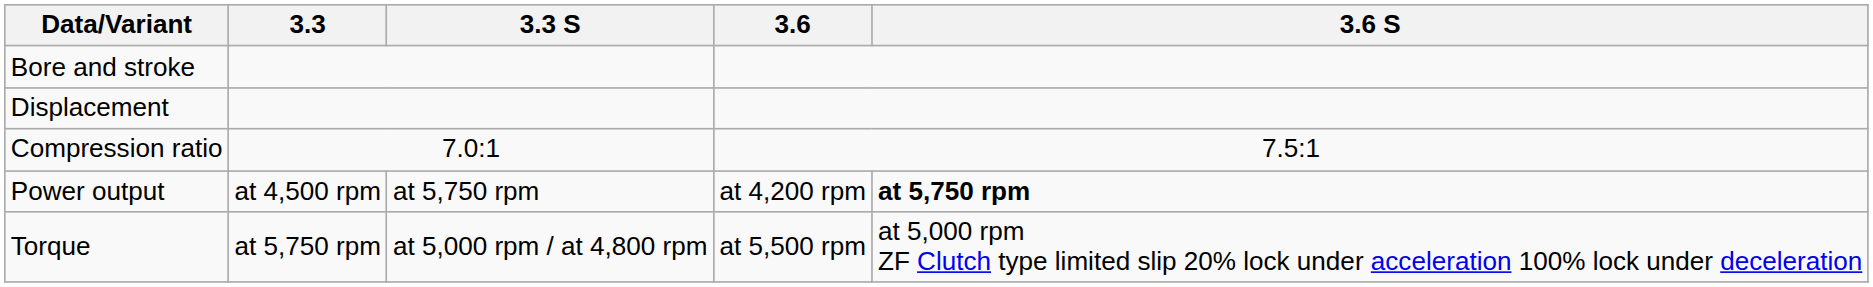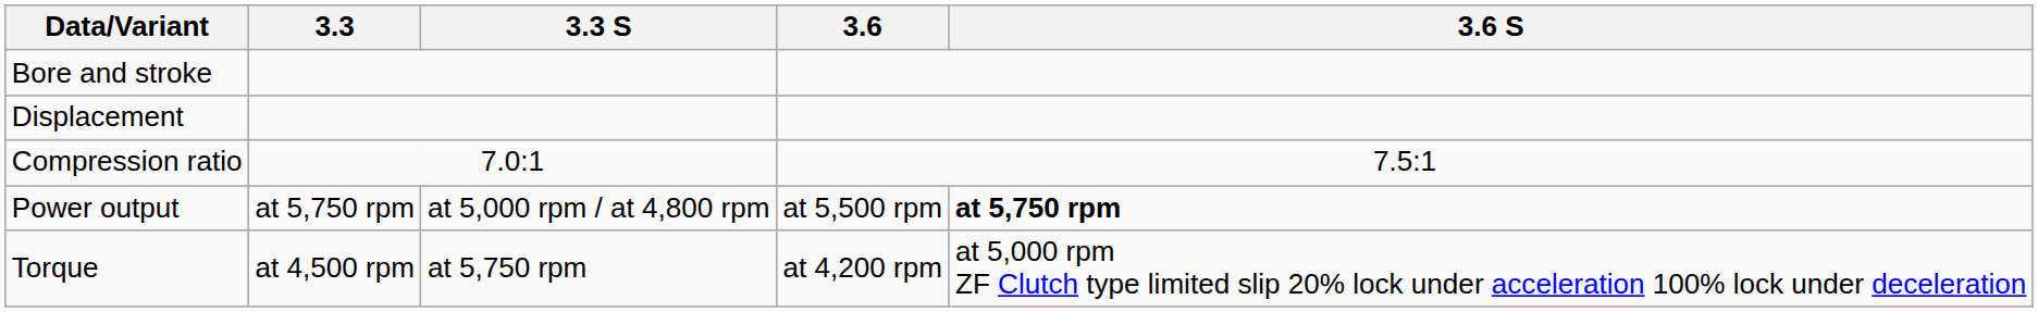Power output | 3.3: at 4,500 rpm -> at 5,750 rpm
Power output | 3.3 S: at 5,750 rpm -> at 5,000 rpm / at 4,800 rpm
Power output | 3.6: at 4,200 rpm -> at 5,500 rpm
Torque | 3.3: at 5,750 rpm -> at 4,500 rpm
Torque | 3.3 S: at 5,000 rpm / at 4,800 rpm -> at 5,750 rpm
Torque | 3.6: at 5,500 rpm -> at 4,200 rpm
